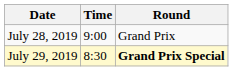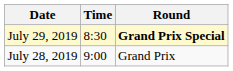rows swapped: July 28, 2019 <-> July 29, 2019
